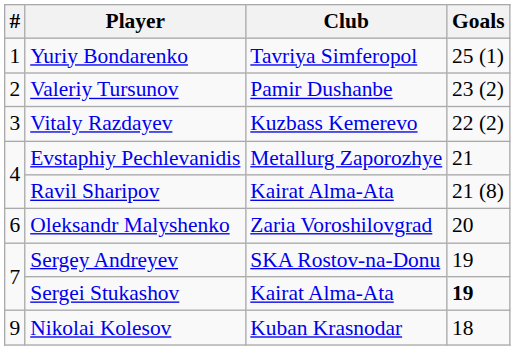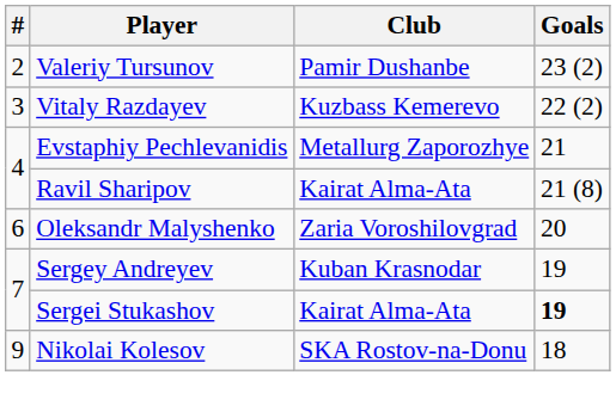- row: 1 | Yuriy Bondarenko | Tavriya Simferopol | 25 (1)
Sergey Andreyev | Club: SKA Rostov-na-Donu -> Kuban Krasnodar
Nikolai Kolesov | Club: Kuban Krasnodar -> SKA Rostov-na-Donu
